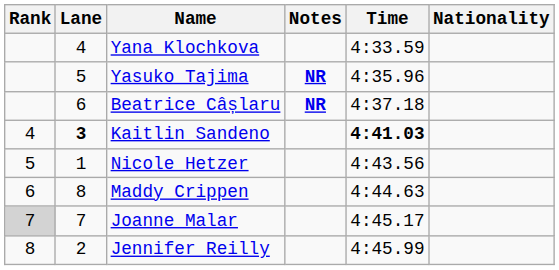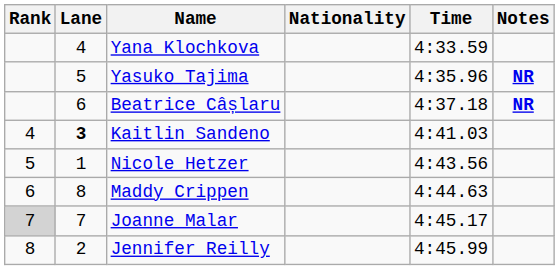columns swapped: Nationality <-> Notes
Kaitlin Sandeno | Time: bold -> normal
